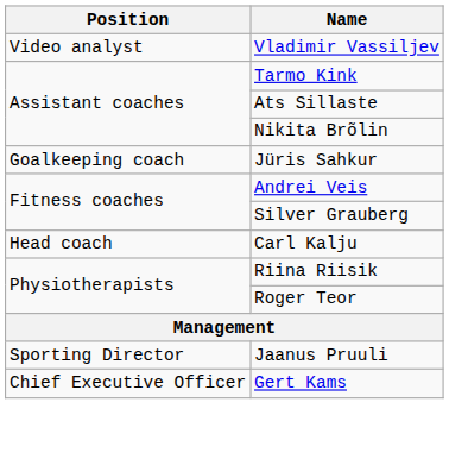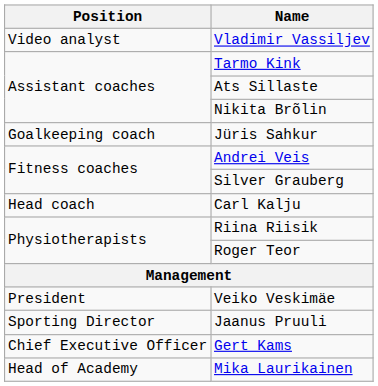+ row: President | Veiko Veskimäe
+ row: Head of Academy | Mika Laurikainen
